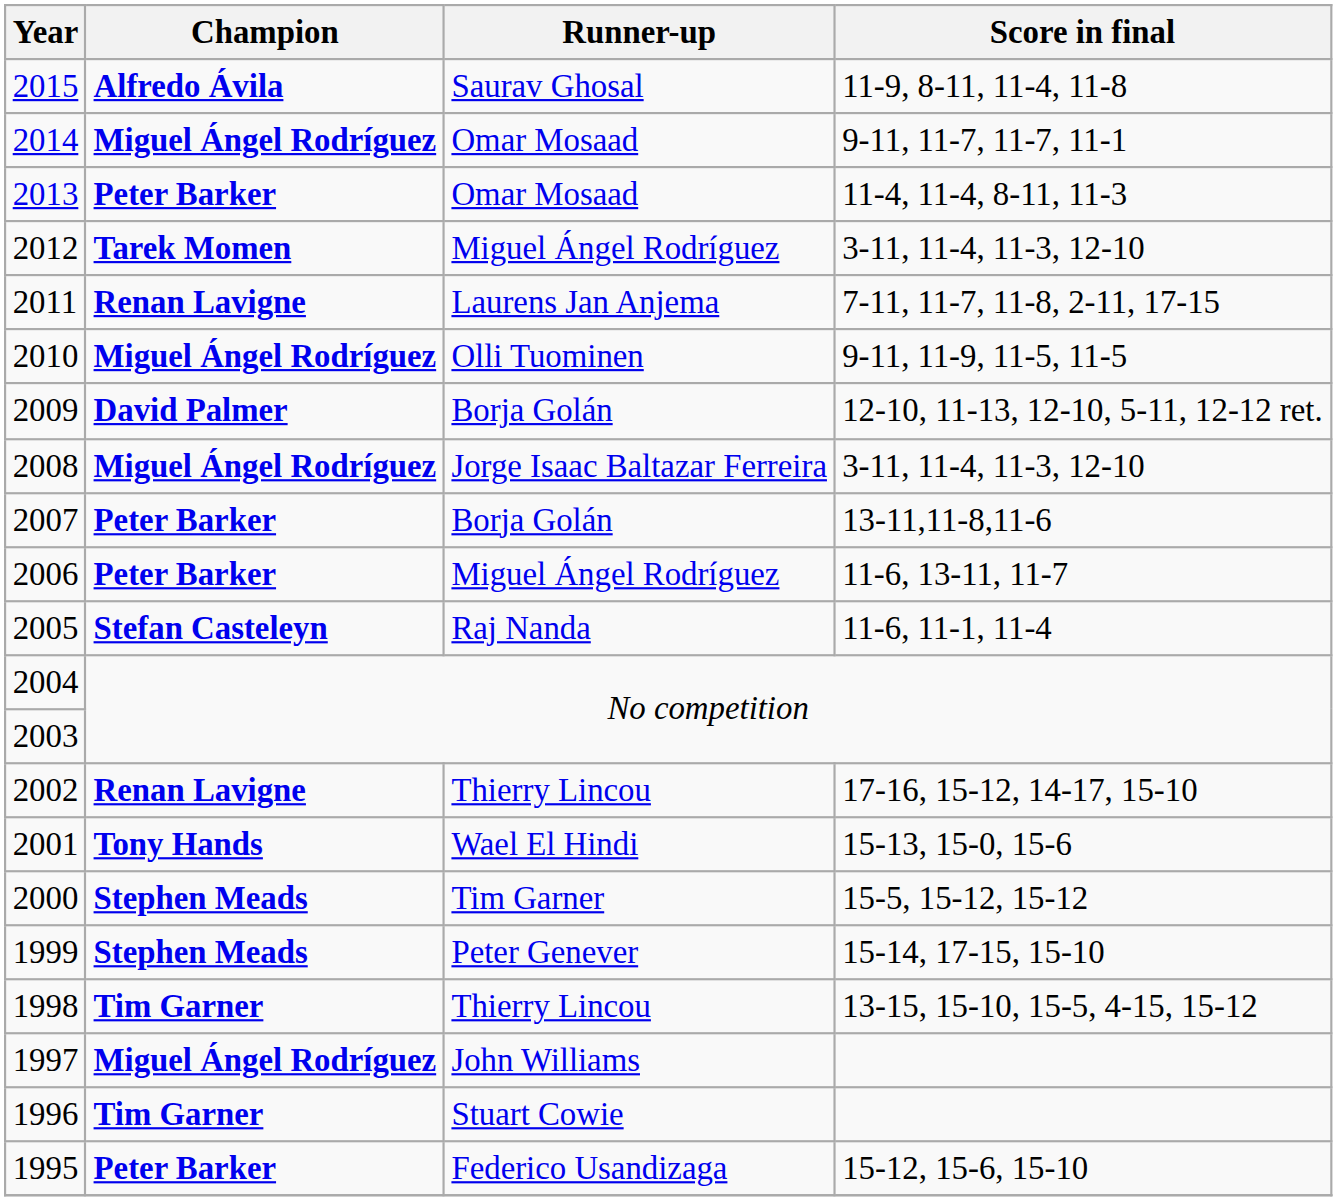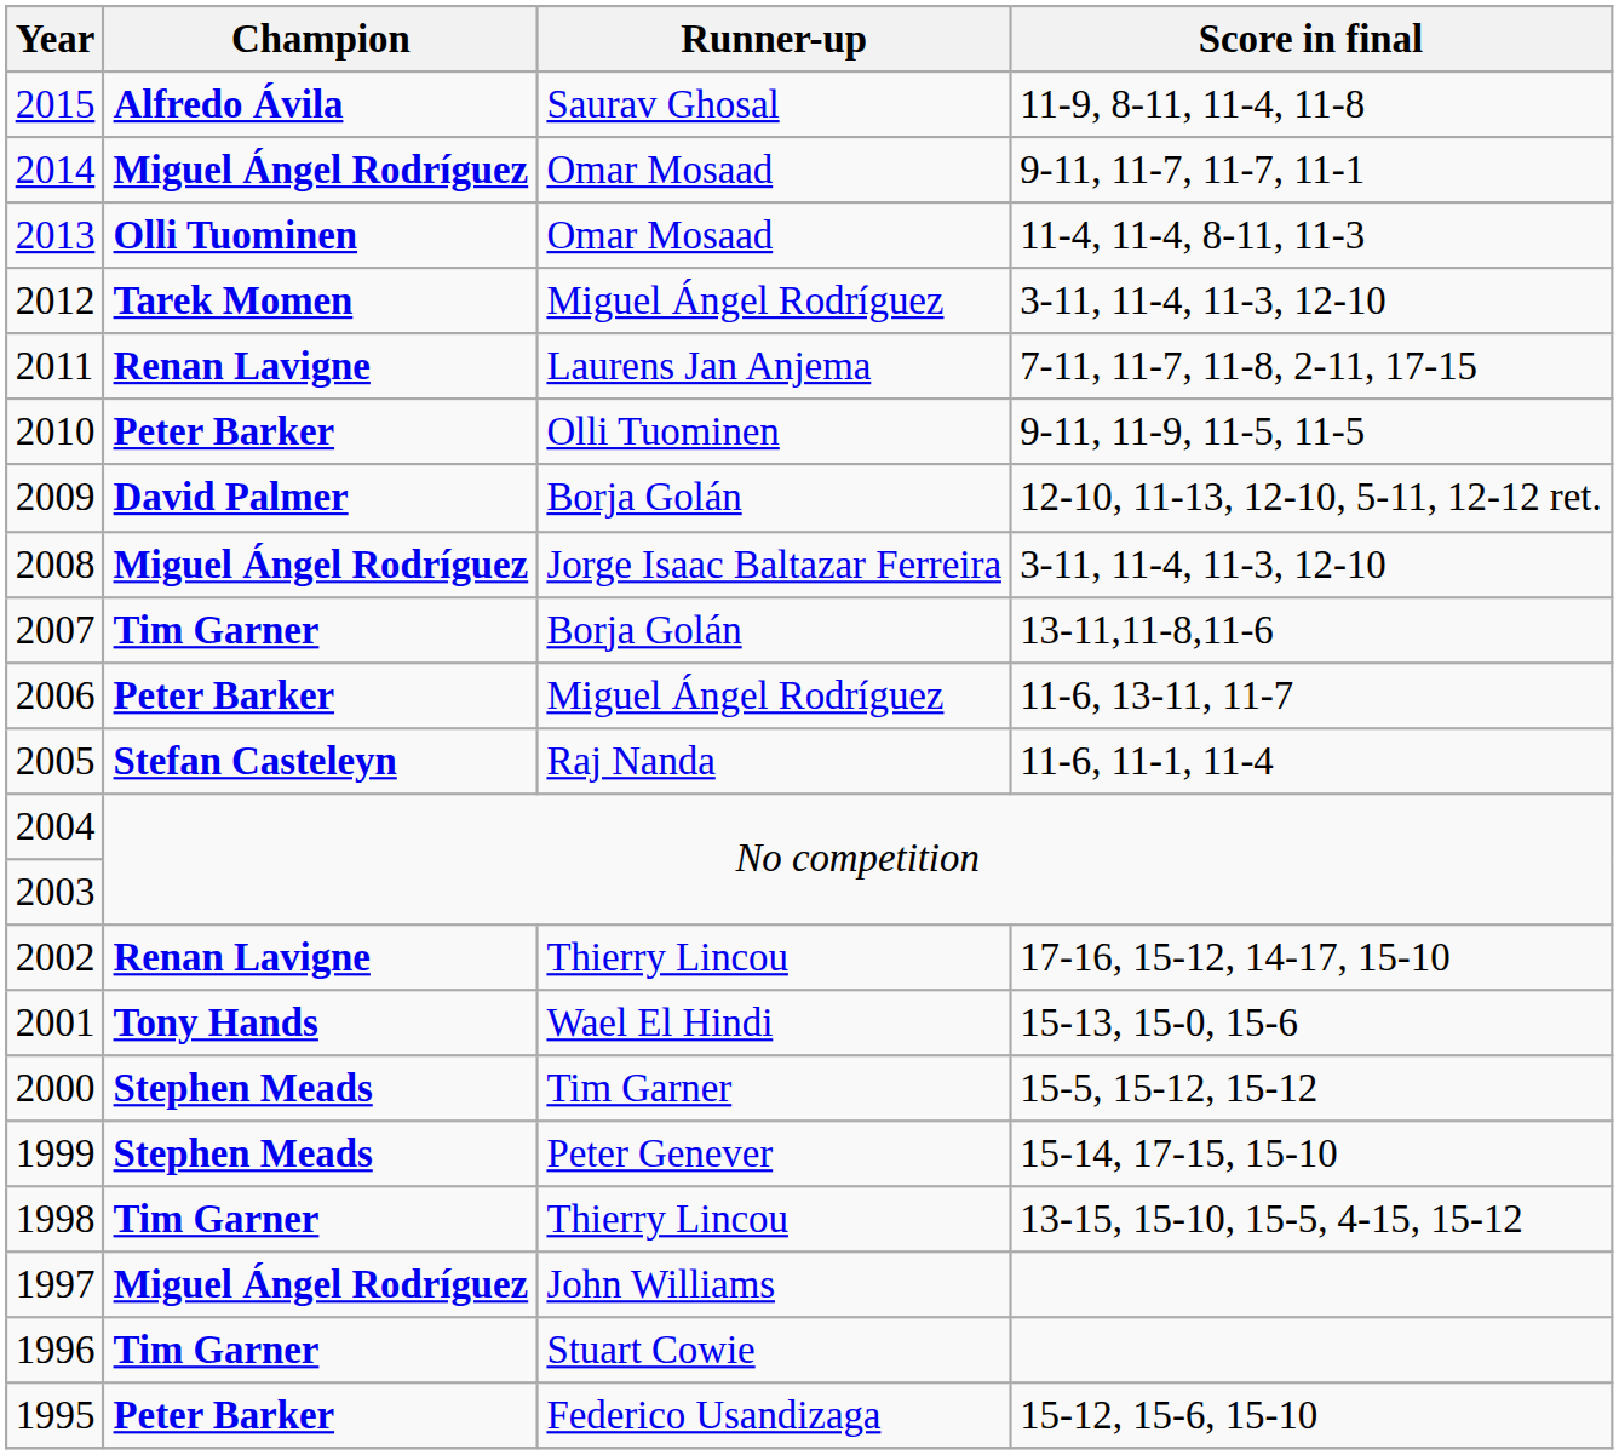2013 | Champion: Peter Barker -> Olli Tuominen
2010 | Champion: Miguel Ángel Rodríguez -> Peter Barker
2007 | Champion: Peter Barker -> Tim Garner
